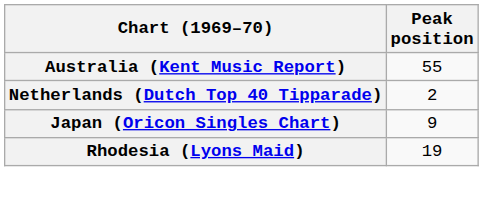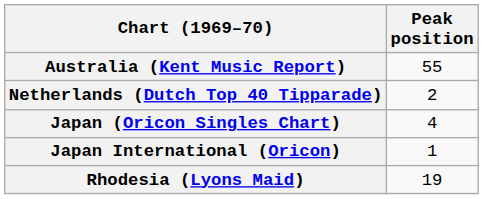Japan (Oricon Singles Chart) | Peak position: 9 -> 4
+ row: Japan International (Oricon) | 1
